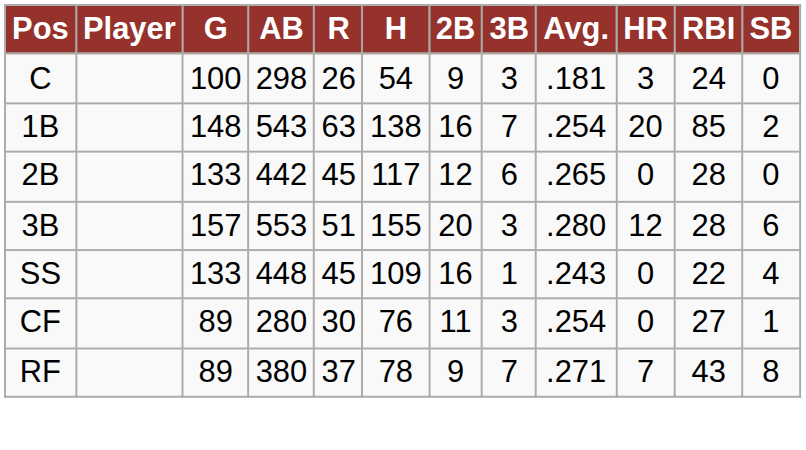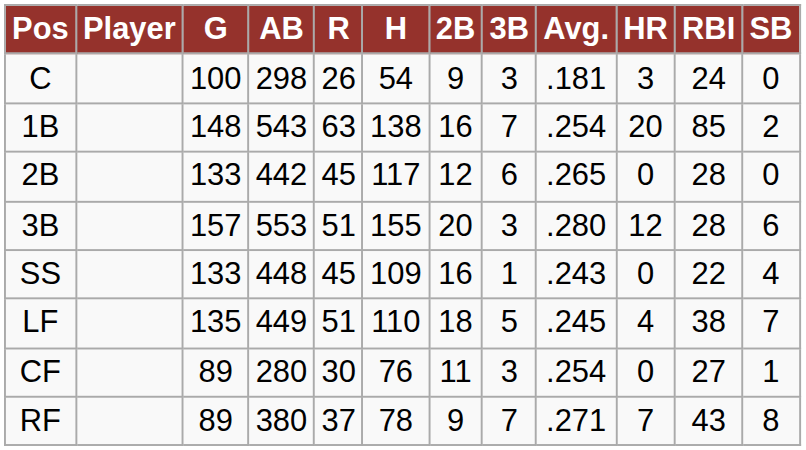+ row: LF | 135 | 449 | 51 | 110 | 18 | 5 | .245 | 4 | 38 | 7
